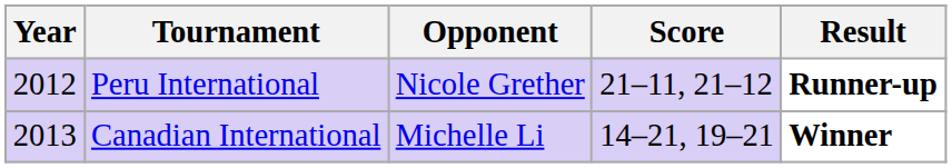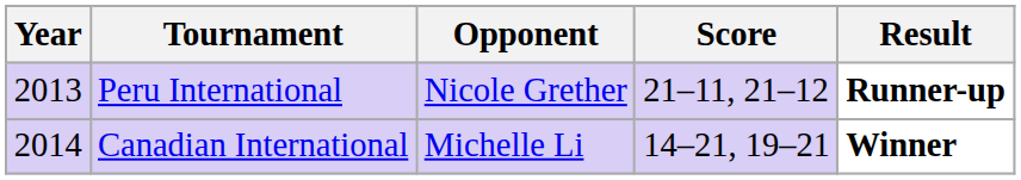Peru International | Year: 2012 -> 2013
Canadian International | Year: 2013 -> 2014
